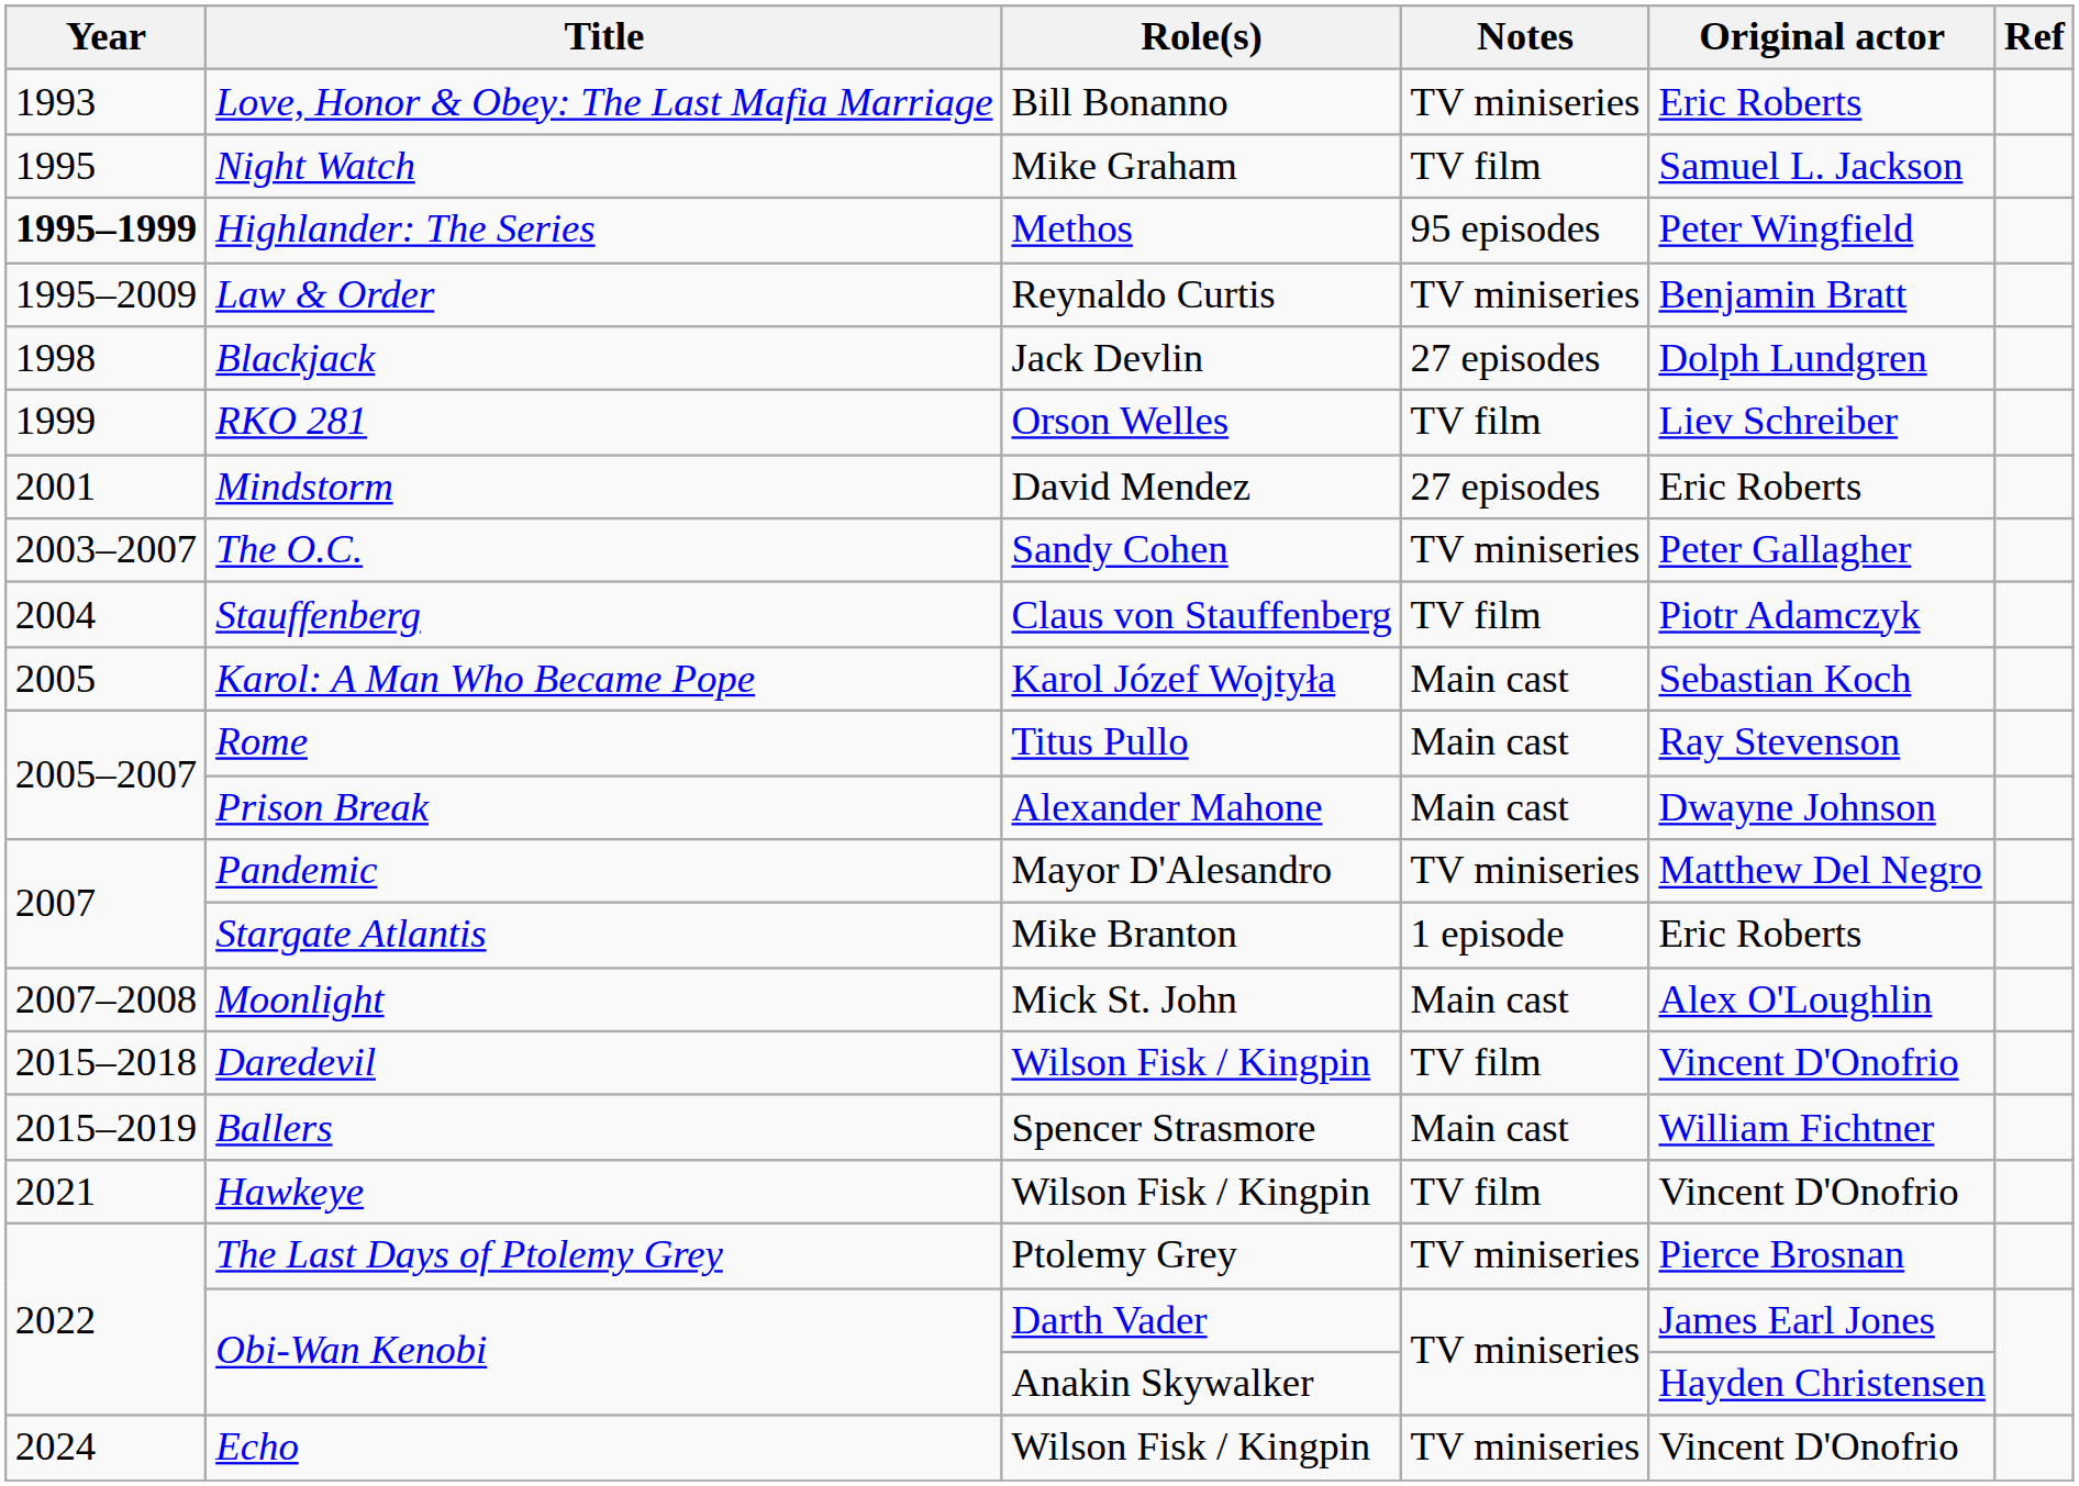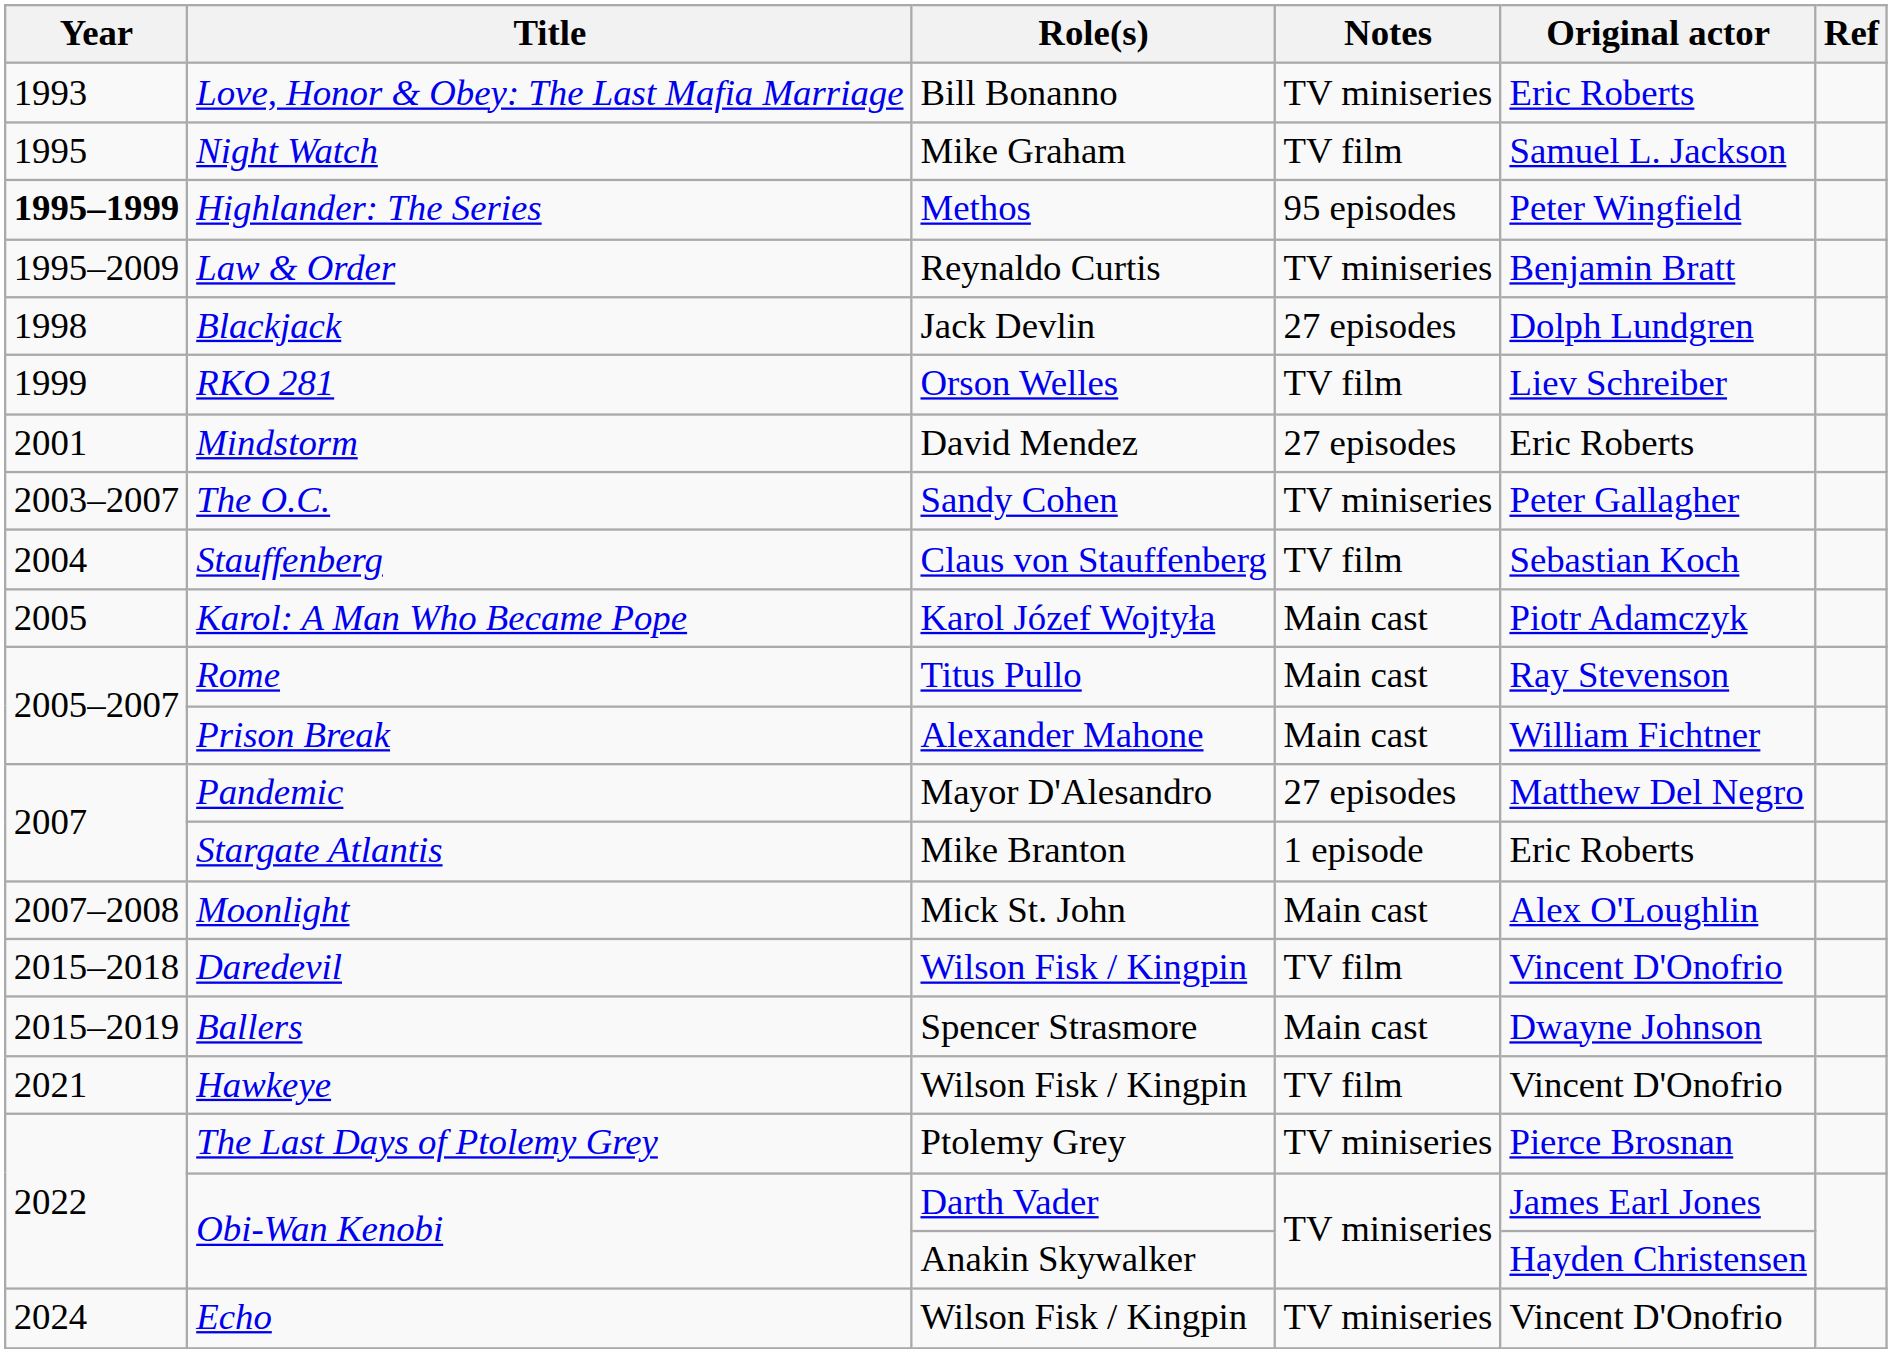Stauffenberg | Original actor: Piotr Adamczyk -> Sebastian Koch
Karol: A Man Who Became Pope | Original actor: Sebastian Koch -> Piotr Adamczyk
Prison Break | Original actor: Dwayne Johnson -> William Fichtner
Pandemic | Notes: TV miniseries -> 27 episodes
Ballers | Original actor: William Fichtner -> Dwayne Johnson
